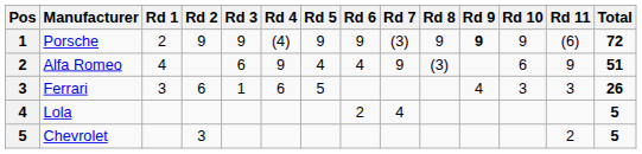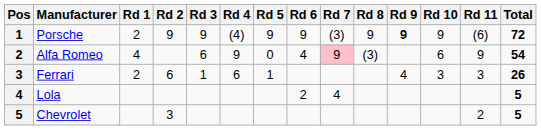Alfa Romeo | Rd 5: 4 -> 0
Alfa Romeo | Rd 7: no background -> pink background
Alfa Romeo | Total: 51 -> 54
Ferrari | Rd 1: 3 -> 2
Ferrari | Rd 5: 5 -> 1
